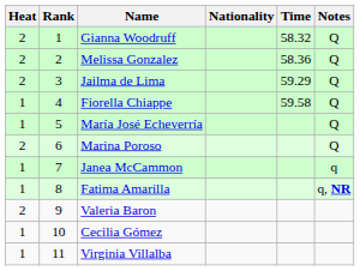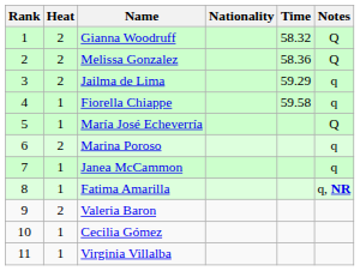columns swapped: Rank <-> Heat
Jailma de Lima | Notes: Q -> q
Fiorella Chiappe | Notes: Q -> q
Marina Poroso | Notes: Q -> q
